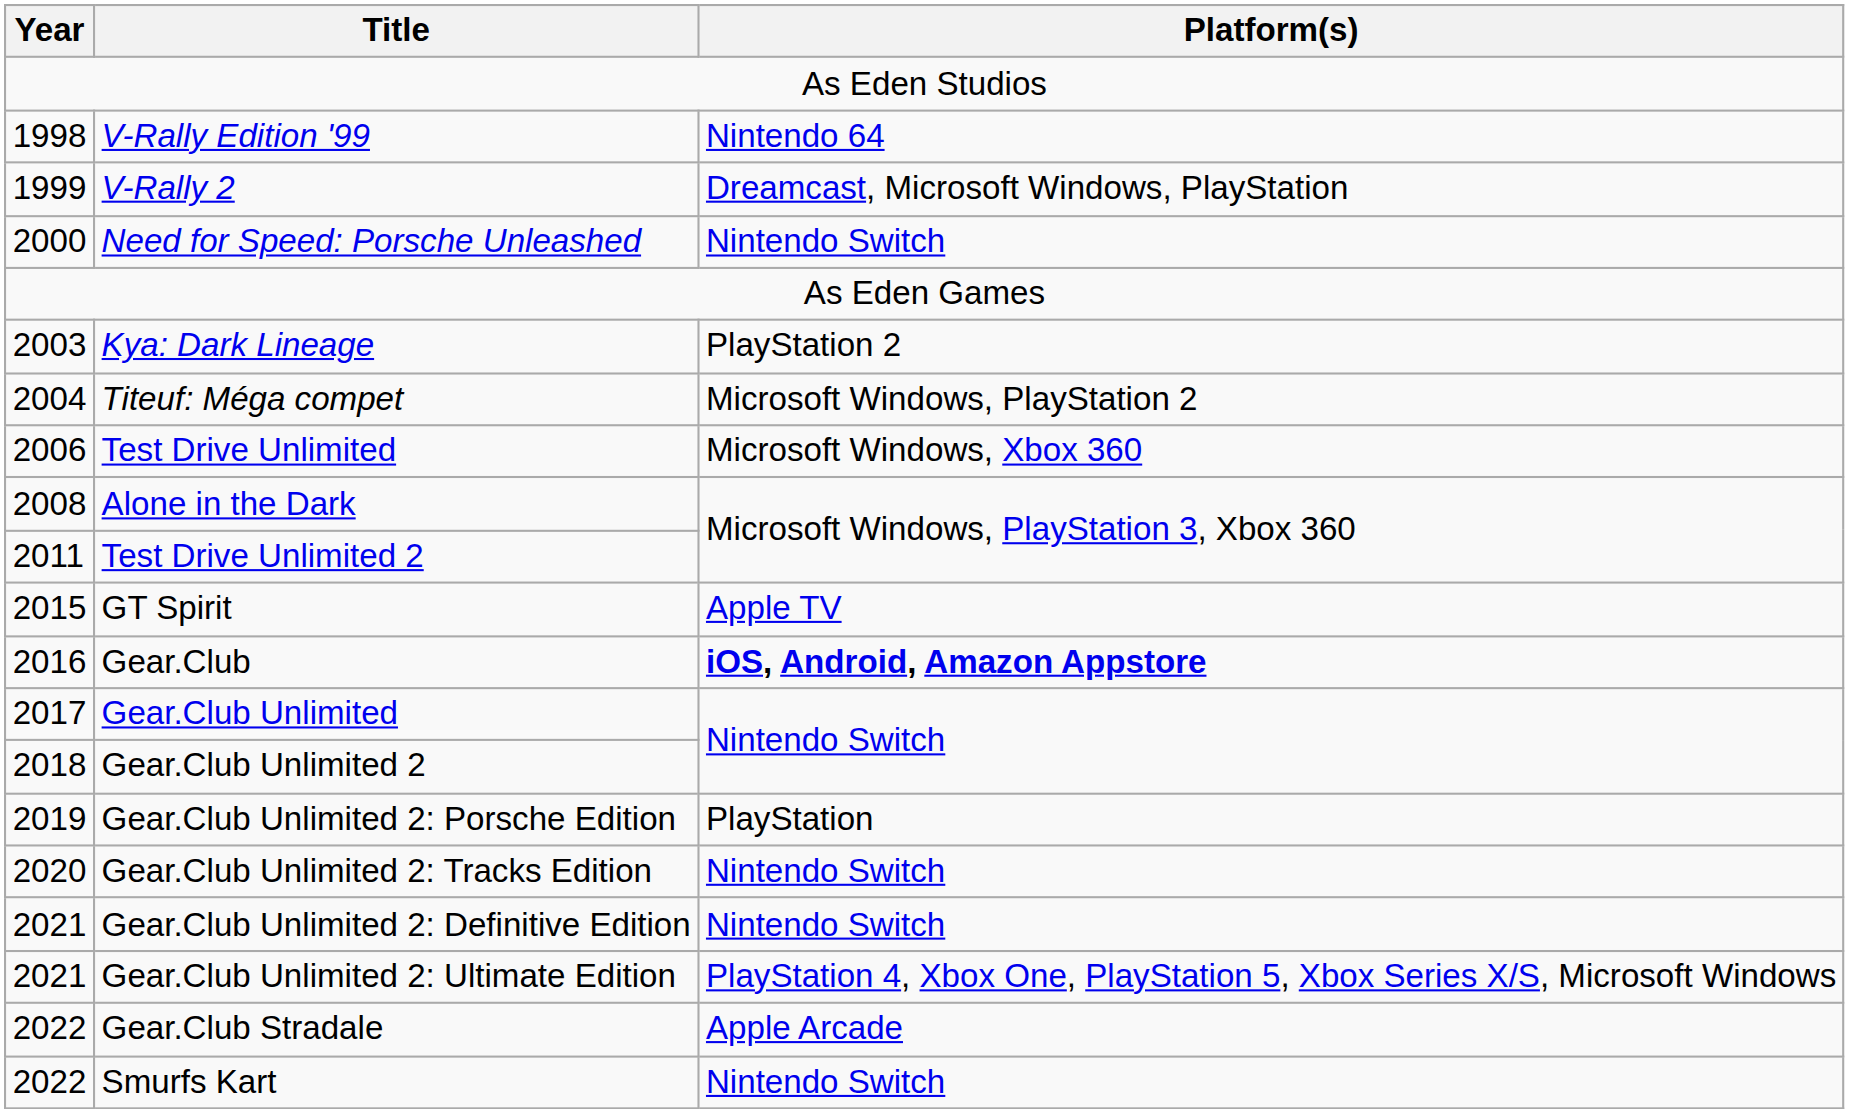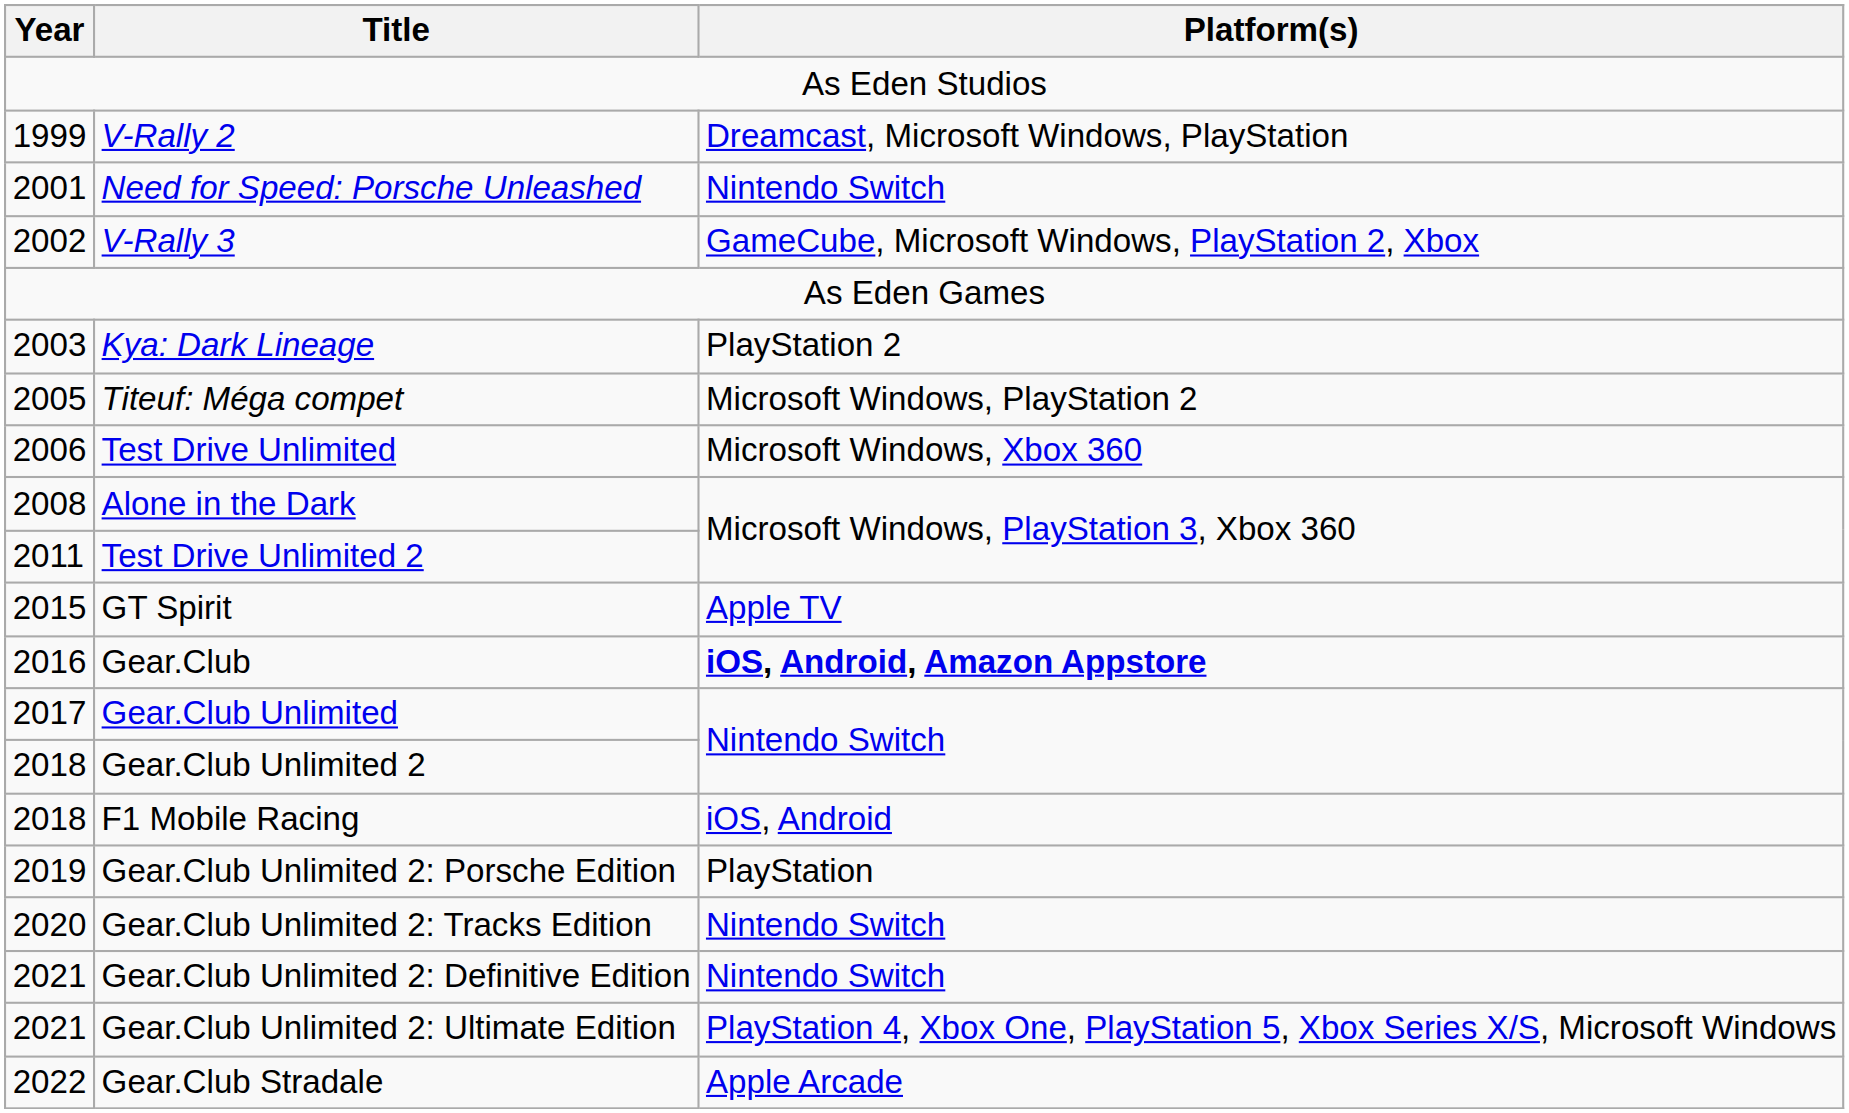- row: 1998 | V-Rally Edition '99 | Nintendo 64
Need for Speed: Porsche Unleashed | Year: 2000 -> 2001
+ row: 2002 | V-Rally 3 | GameCube, Microsoft Windows, PlayStation 2, Xbox
Titeuf: Méga compet | Year: 2004 -> 2005
+ row: 2018 | F1 Mobile Racing | iOS, Android
- row: 2022 | Smurfs Kart | Nintendo Switch
